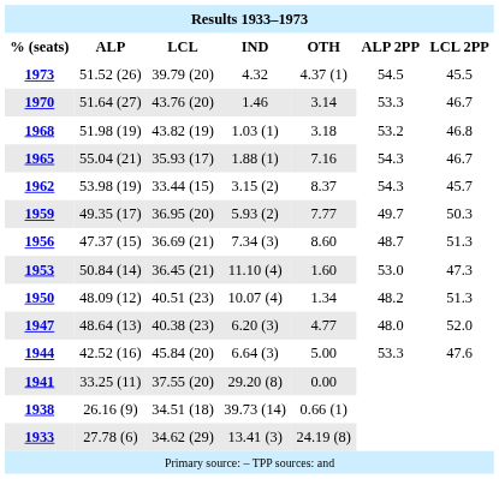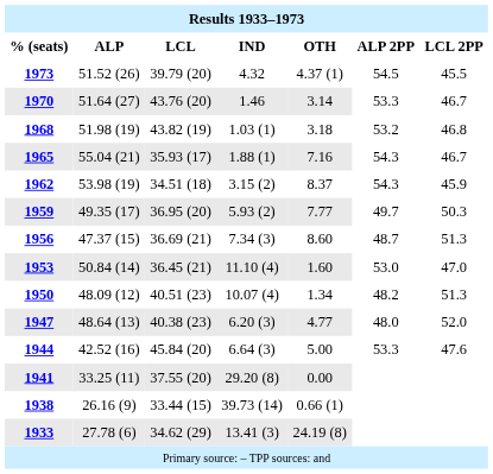1962 | Results 1933–1973 / LCL: 33.44 (15) -> 34.51 (18)
1962 | Results 1933–1973 / LCL 2PP: 45.7 -> 45.9
1953 | Results 1933–1973 / LCL 2PP: 47.3 -> 47.0
1938 | Results 1933–1973 / LCL: 34.51 (18) -> 33.44 (15)
